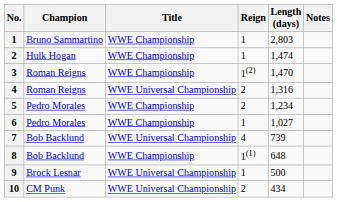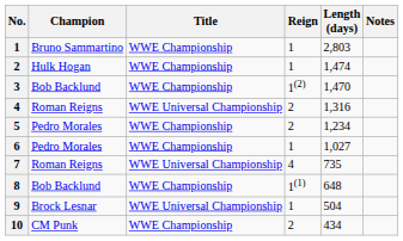3 | Champion: Roman Reigns -> Bob Backlund
7 | Champion: Bob Backlund -> Roman Reigns
7 | Length (days): 739 -> 735
9 | Length (days): 500 -> 504
10 | Title: WWE Universal Championship -> WWE Championship
